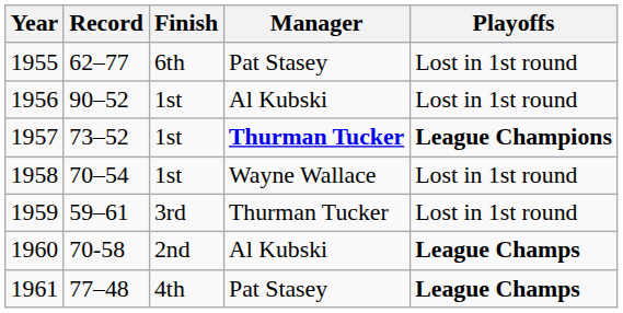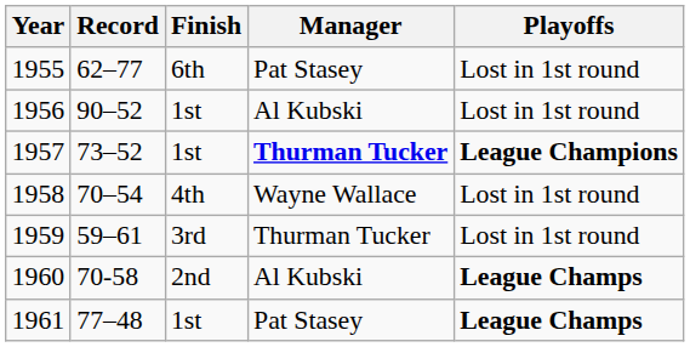1958 | Finish: 1st -> 4th
1961 | Finish: 4th -> 1st
